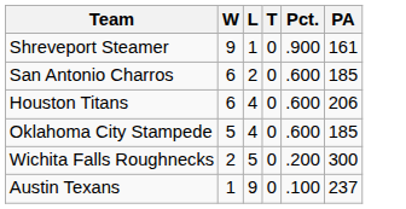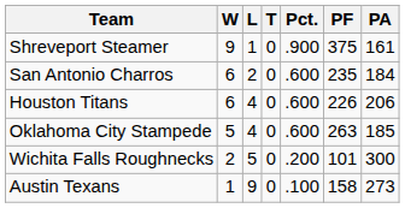+ column: PF | 375 | 235 | 226 | 263 | 101 | 158
San Antonio Charros | PA: 185 -> 184
Austin Texans | PA: 237 -> 273
